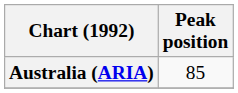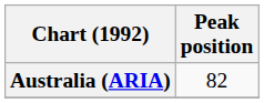Australia (ARIA) | Peak position: 85 -> 82
